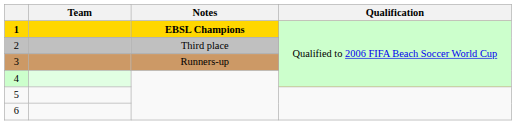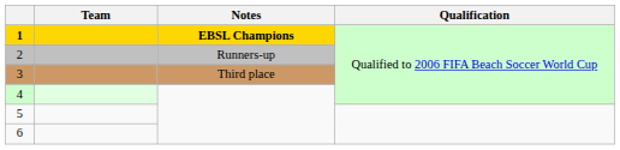2 | Notes: Third place -> Runners-up
3 | Notes: Runners-up -> Third place
